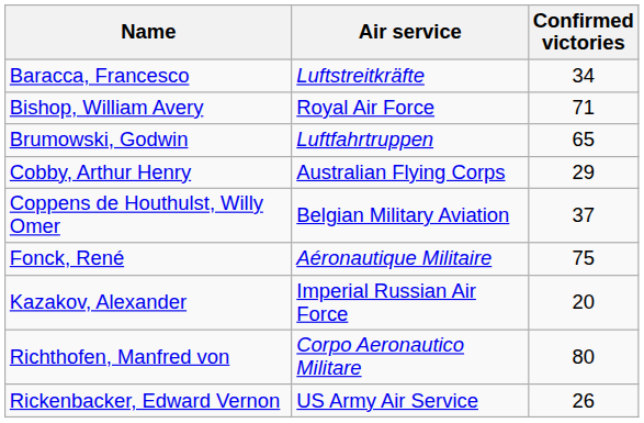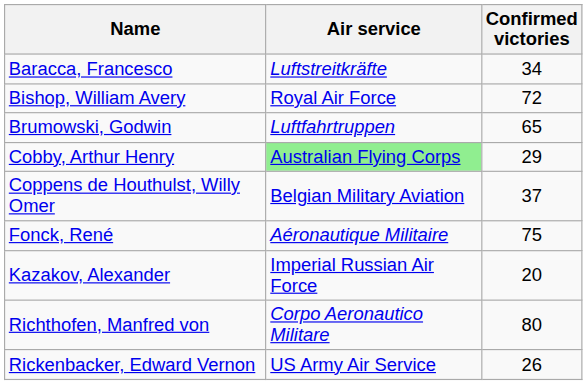Bishop, William Avery | Confirmed victories: 71 -> 72
Cobby, Arthur Henry | Air service: no background -> lightgreen background
